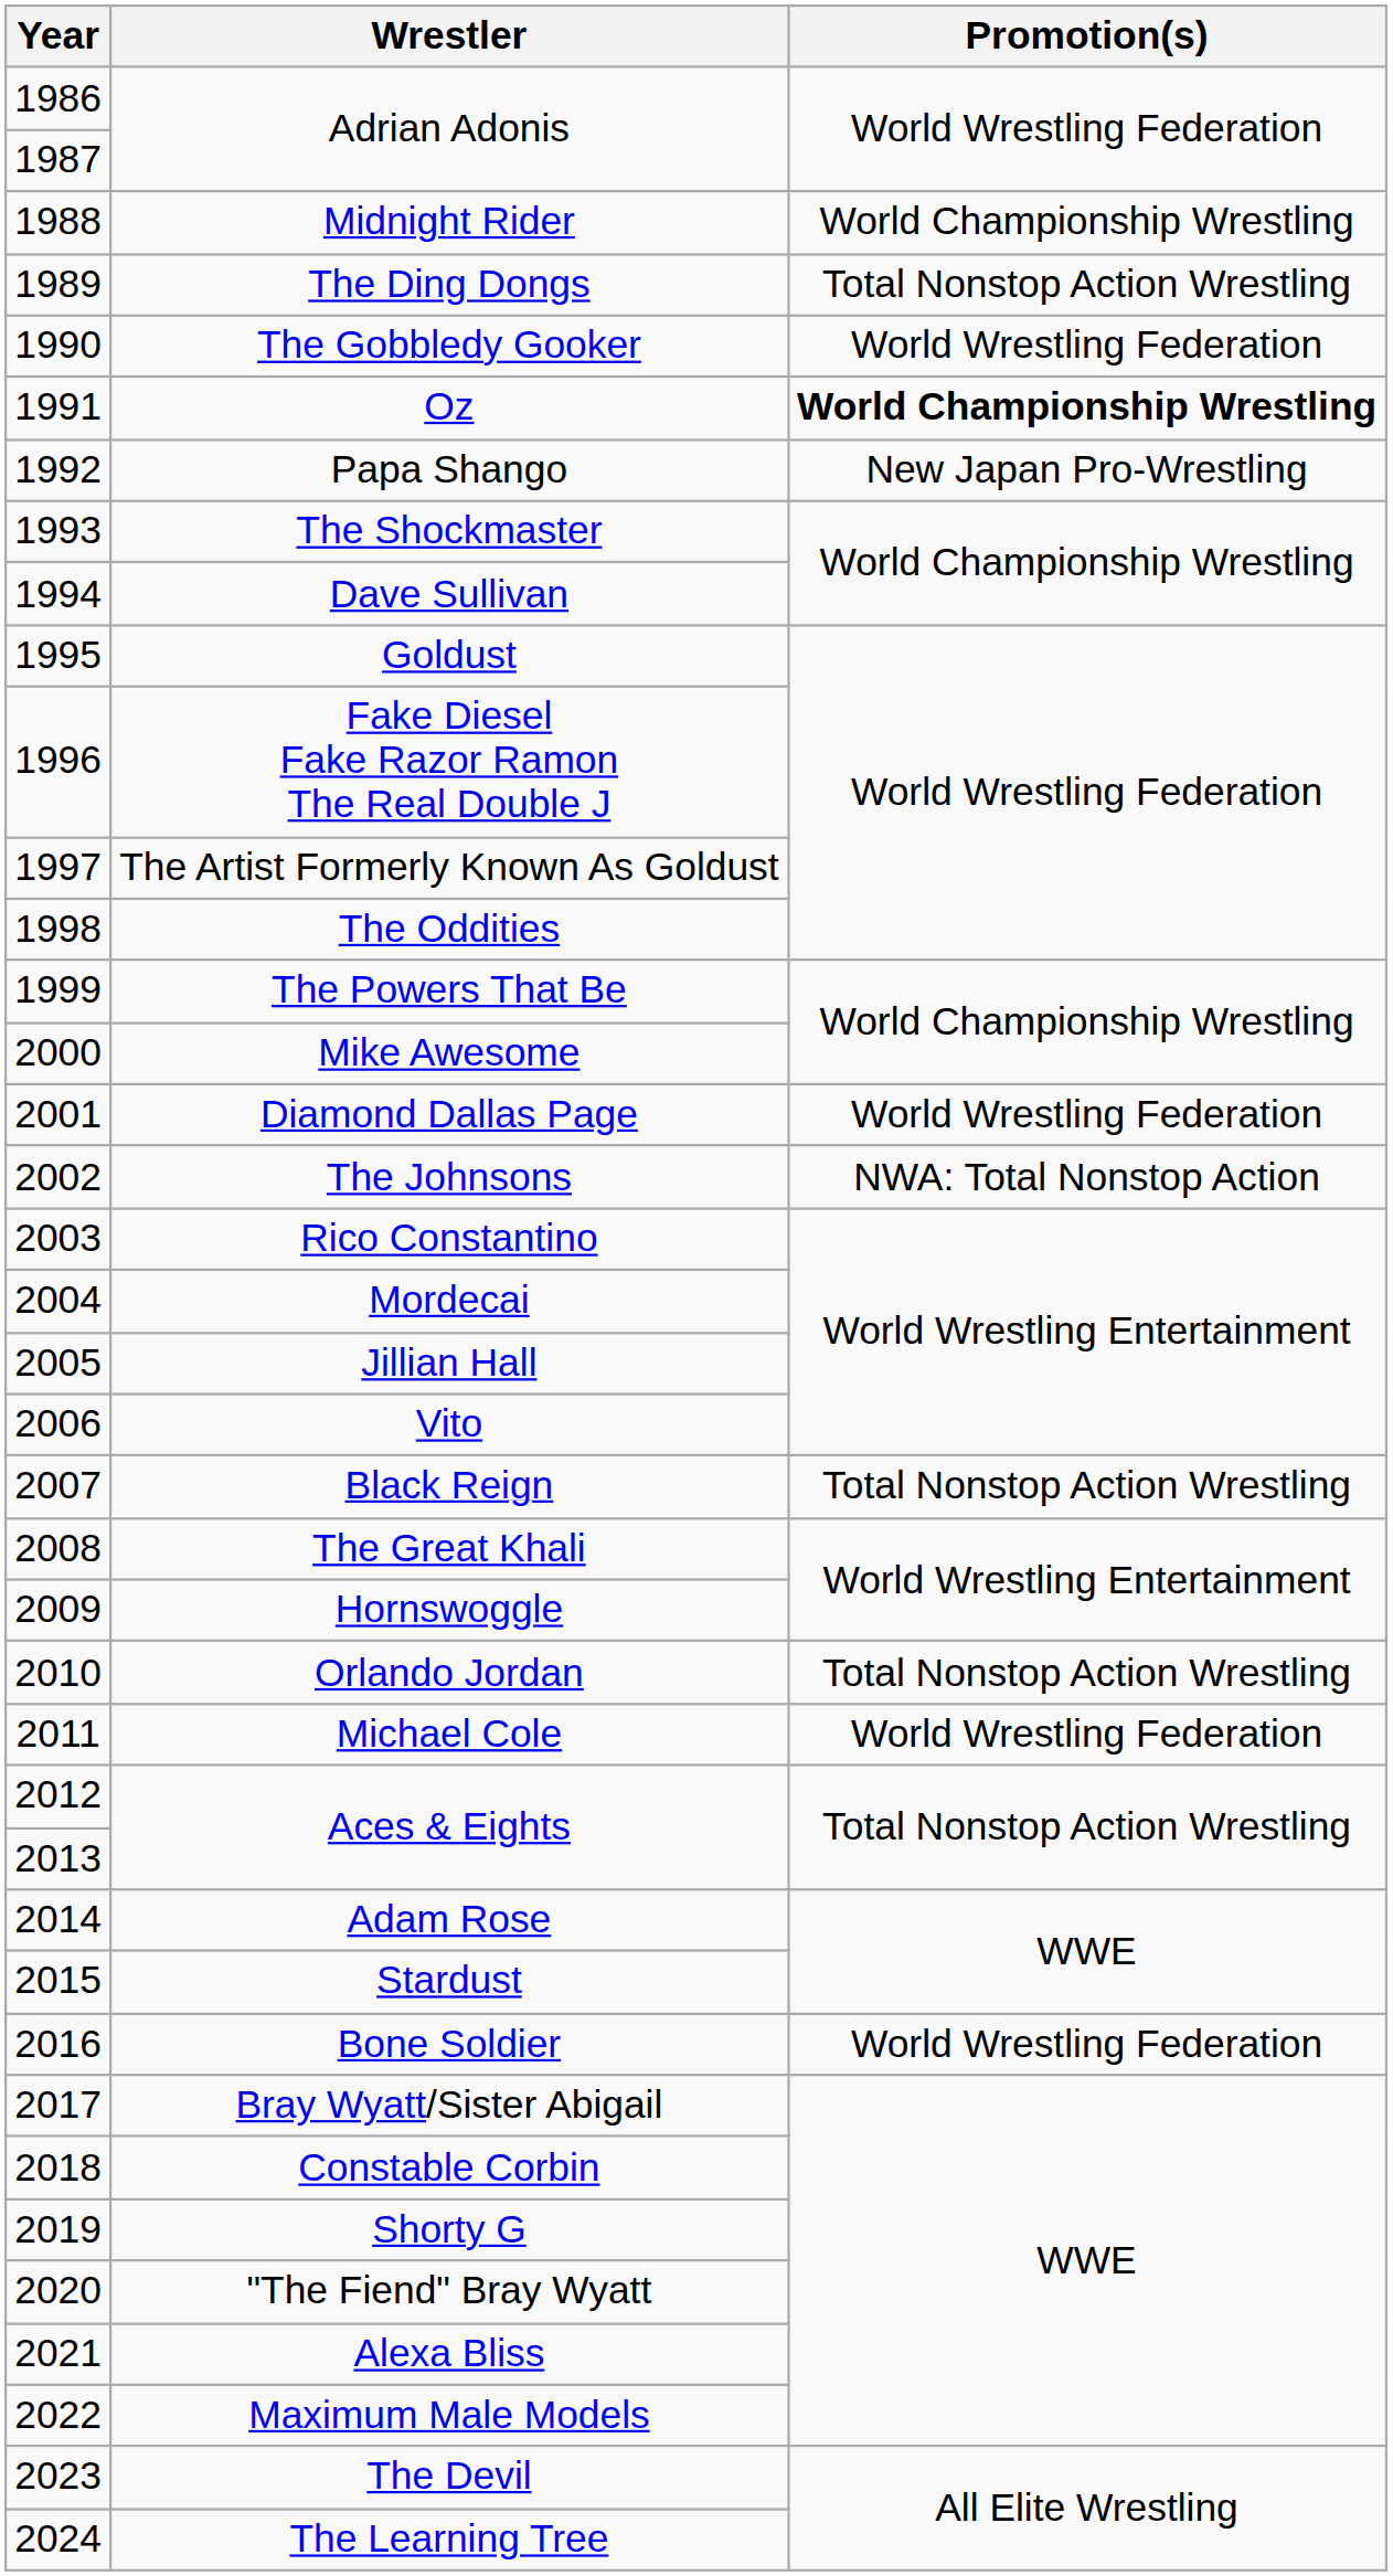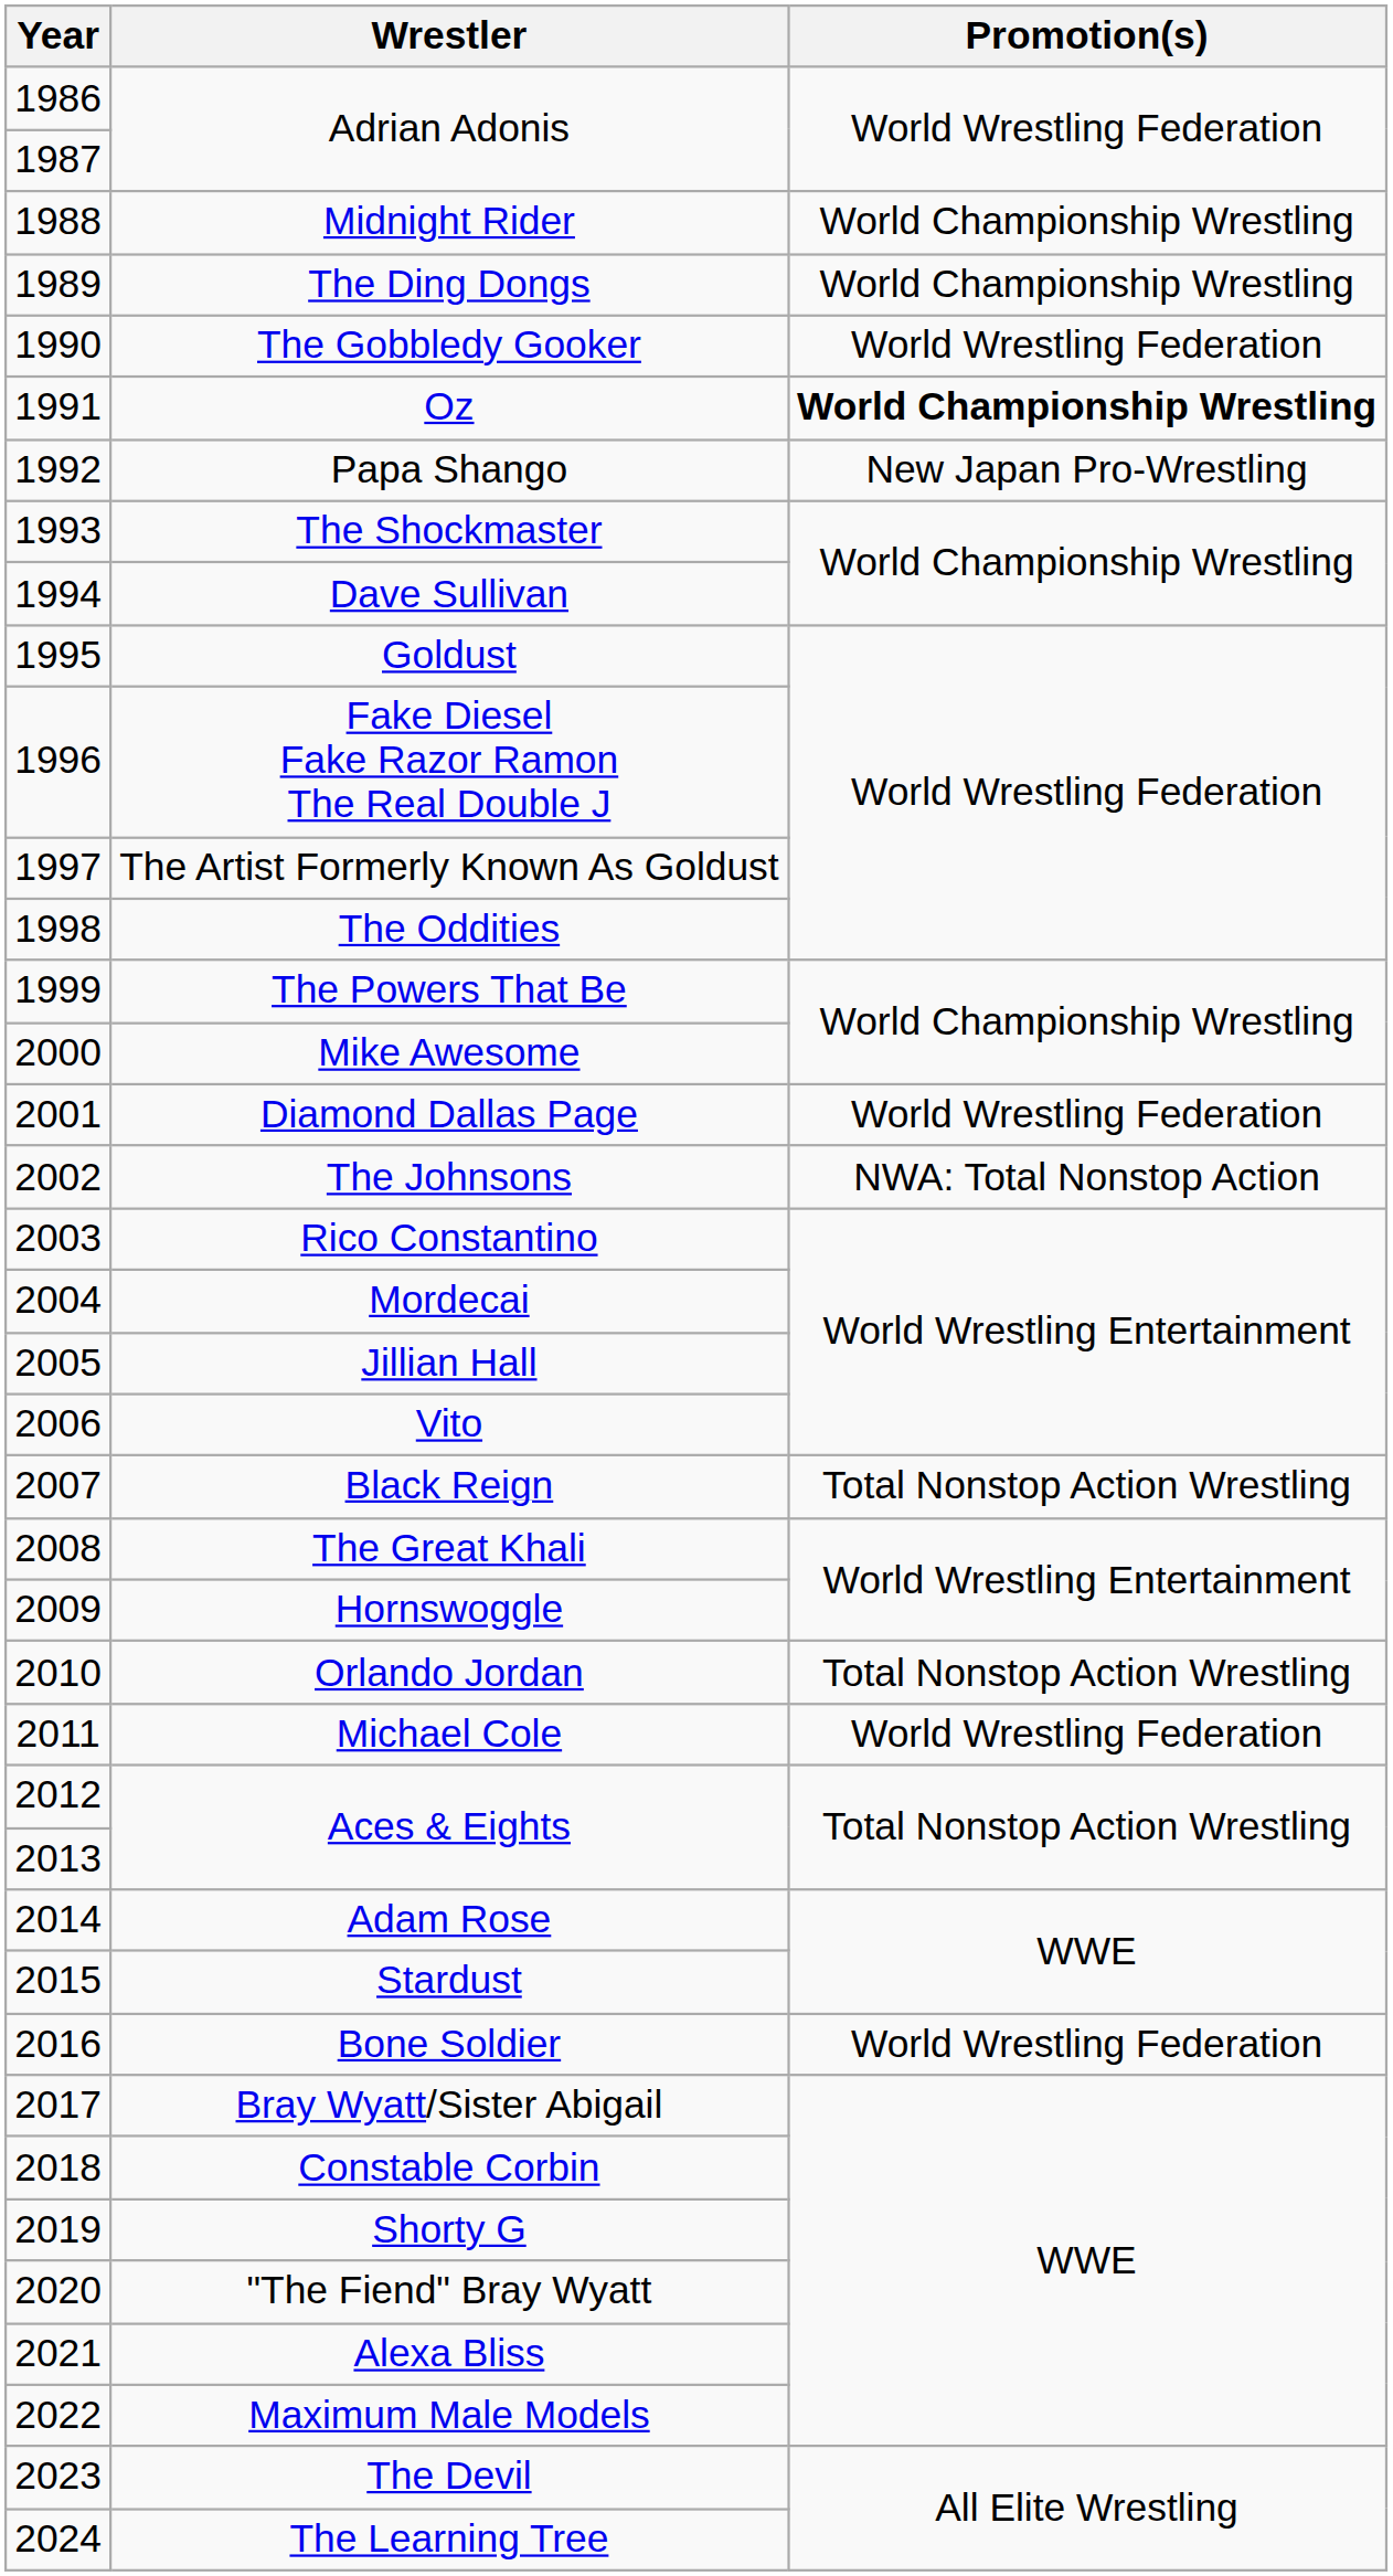The Ding Dongs | Promotion(s): Total Nonstop Action Wrestling -> World Championship Wrestling
